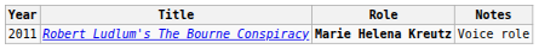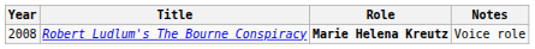Robert Ludlum's The Bourne Conspiracy | Year: 2011 -> 2008
